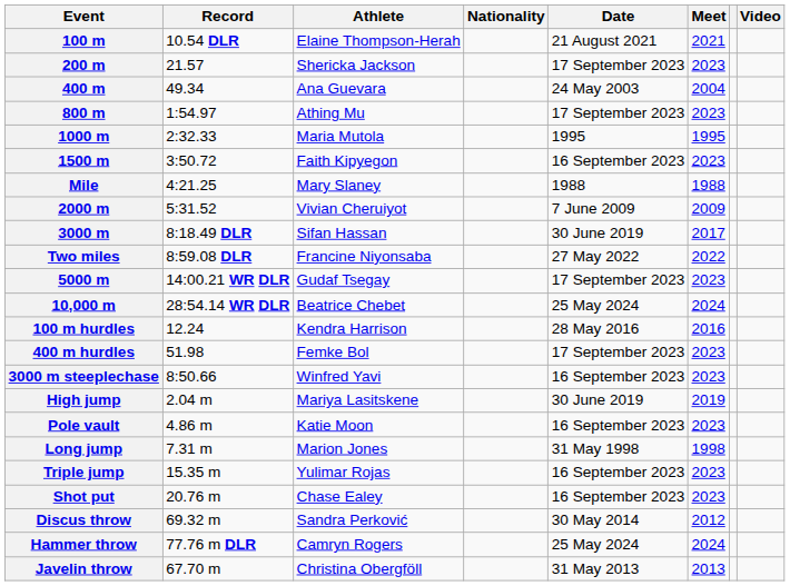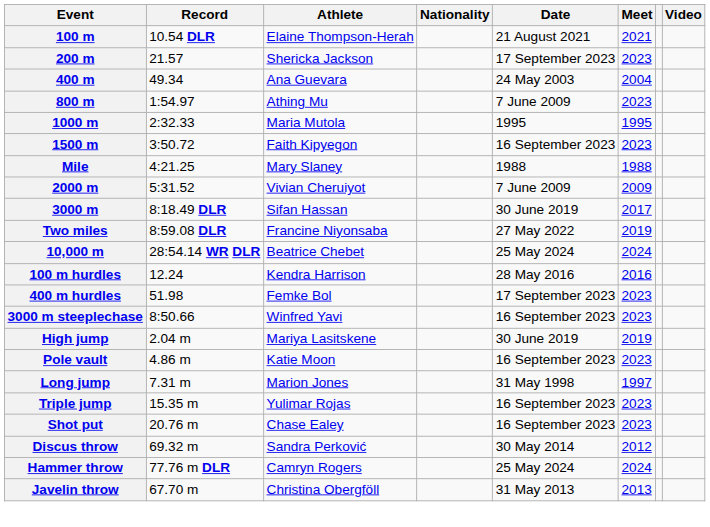800 m | Date: 17 September 2023 -> 7 June 2009
Two miles | Meet: 2022 -> 2019
- row: 5000 m | 14:00.21 WR DLR | Gudaf Tsegay | 17 September 2023 | 2023
Long jump | Meet: 1998 -> 1997
